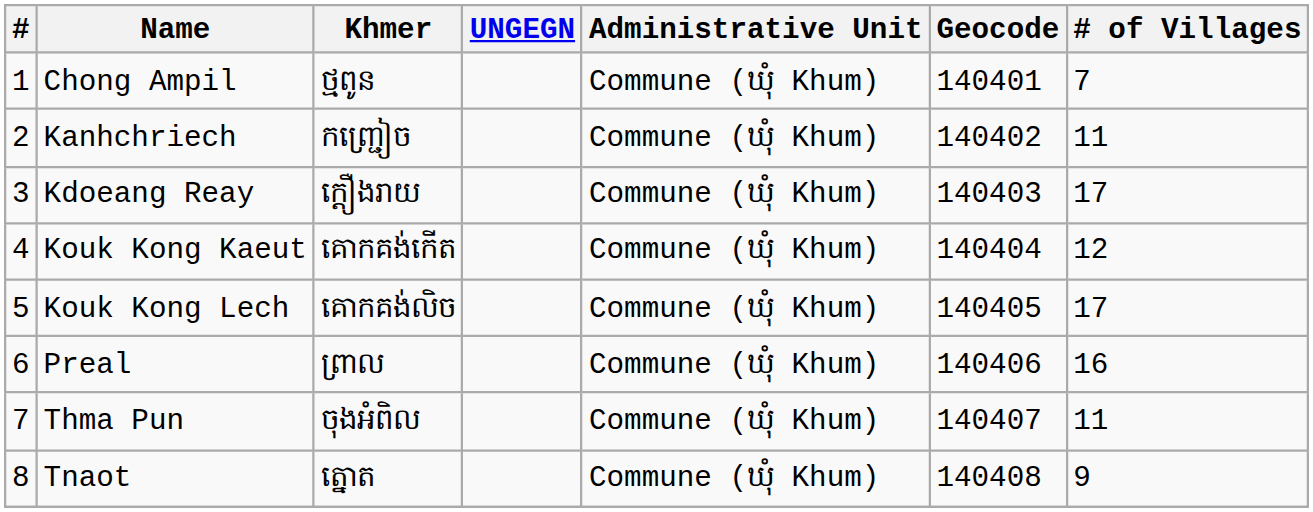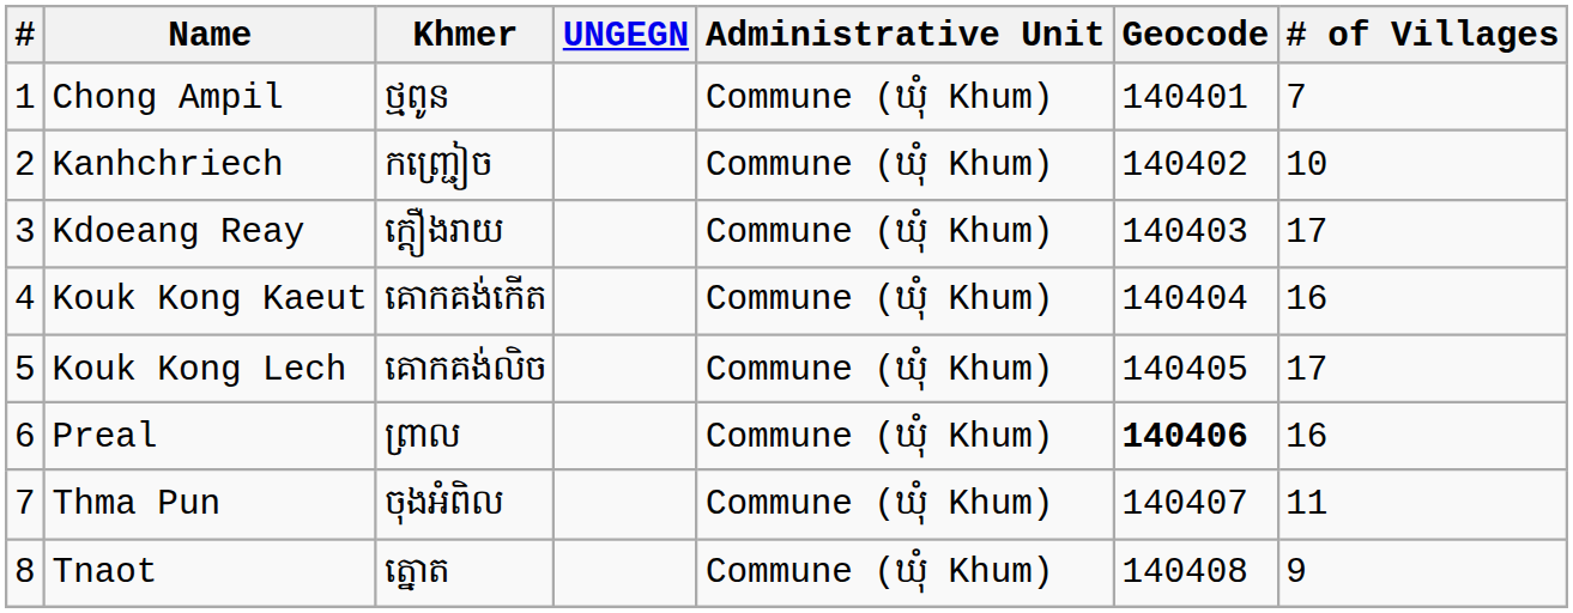Kanhchriech | # of Villages: 11 -> 10
Kouk Kong Kaeut | # of Villages: 12 -> 16
Preal | Geocode: normal -> bold
